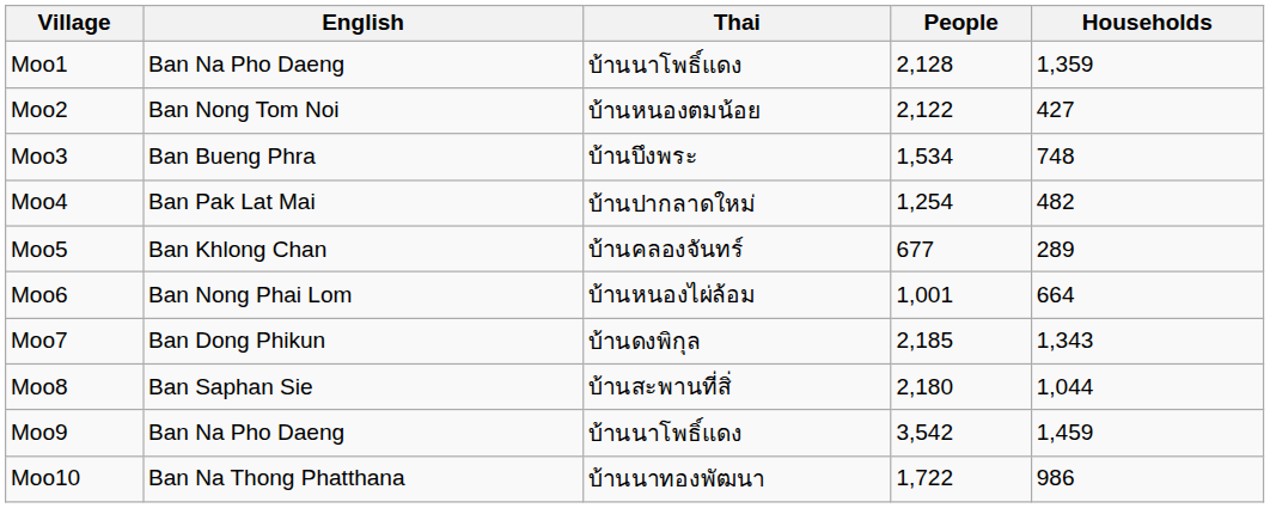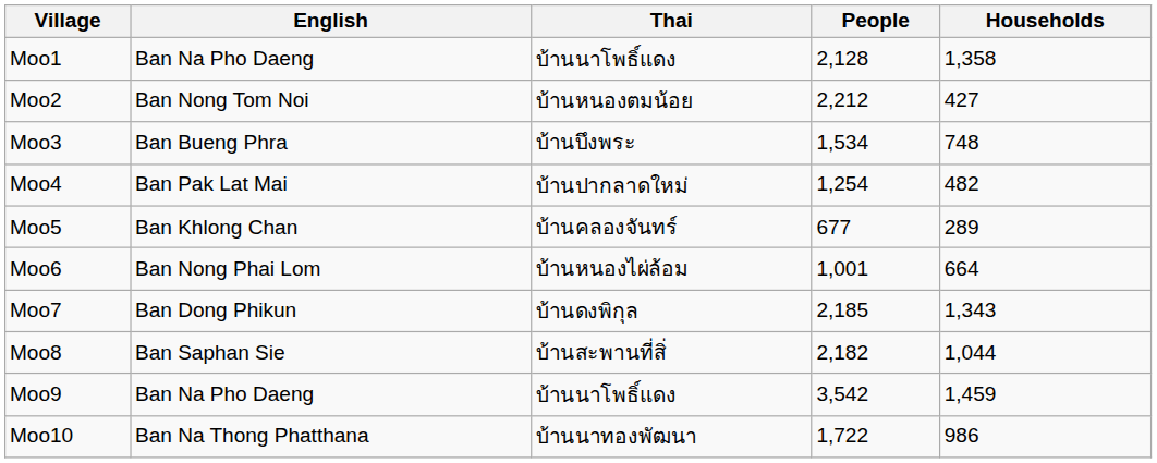Moo1 | Households: 1,359 -> 1,358
Moo2 | People: 2,122 -> 2,212
Moo8 | People: 2,180 -> 2,182
